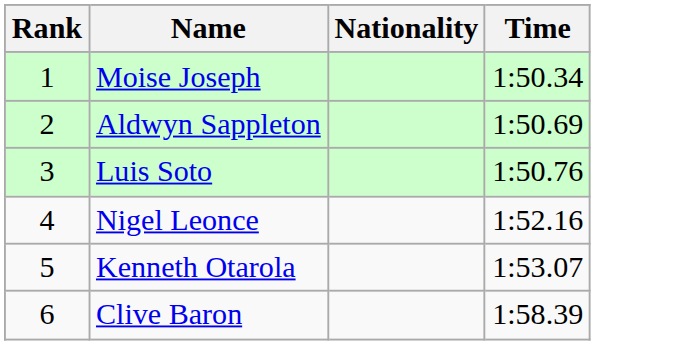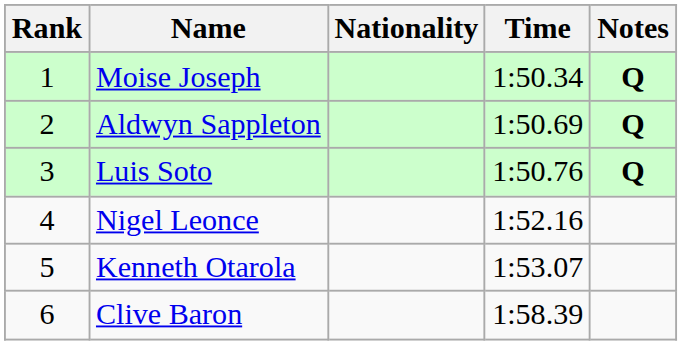+ column: Notes | Q | Q | Q
